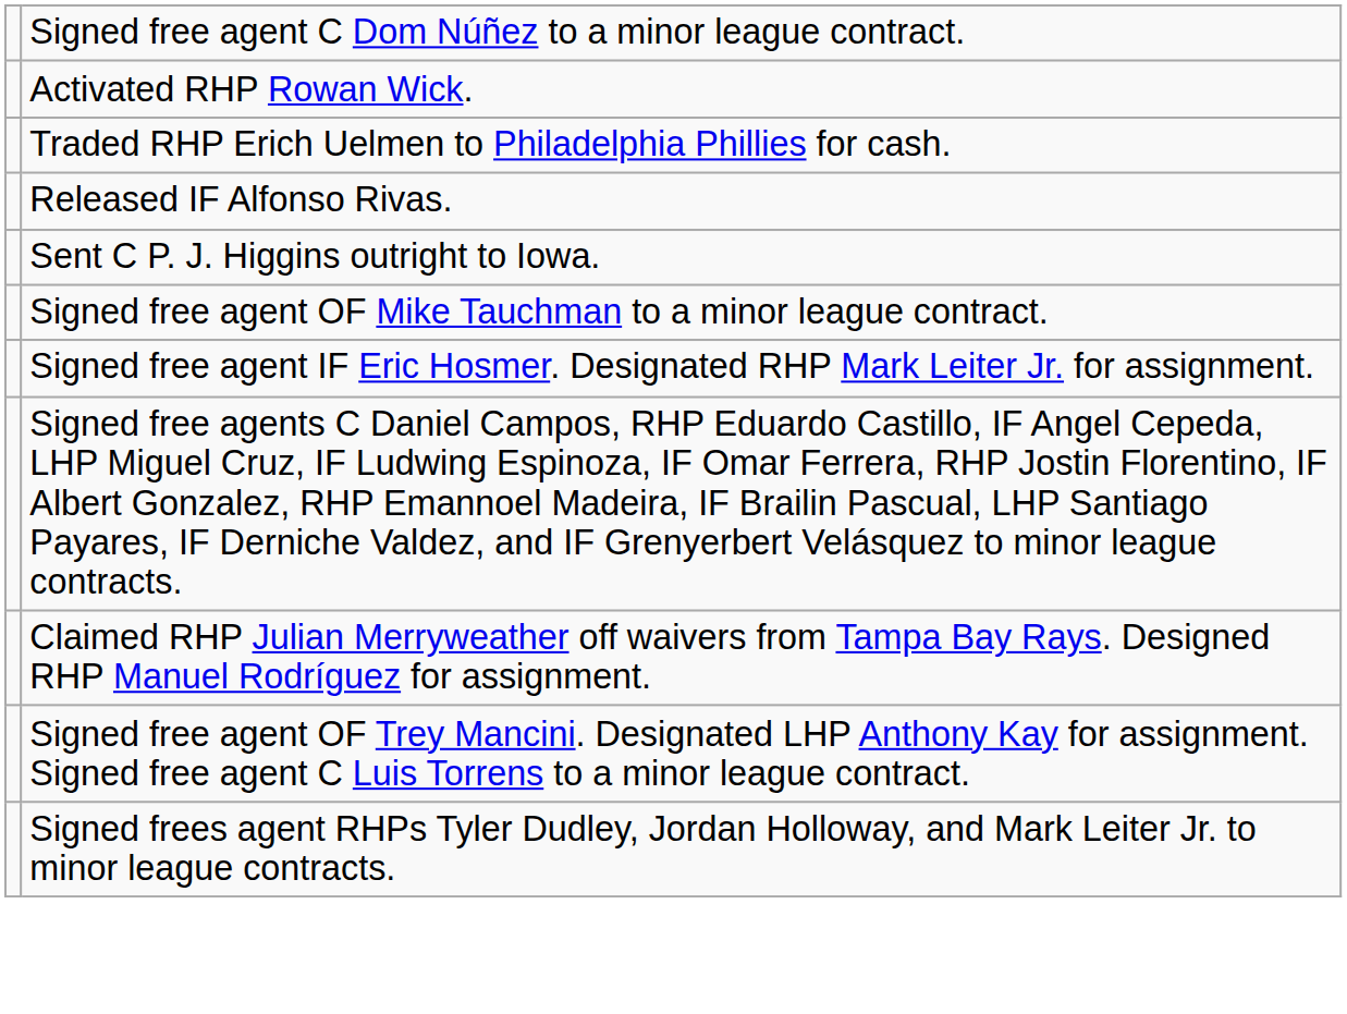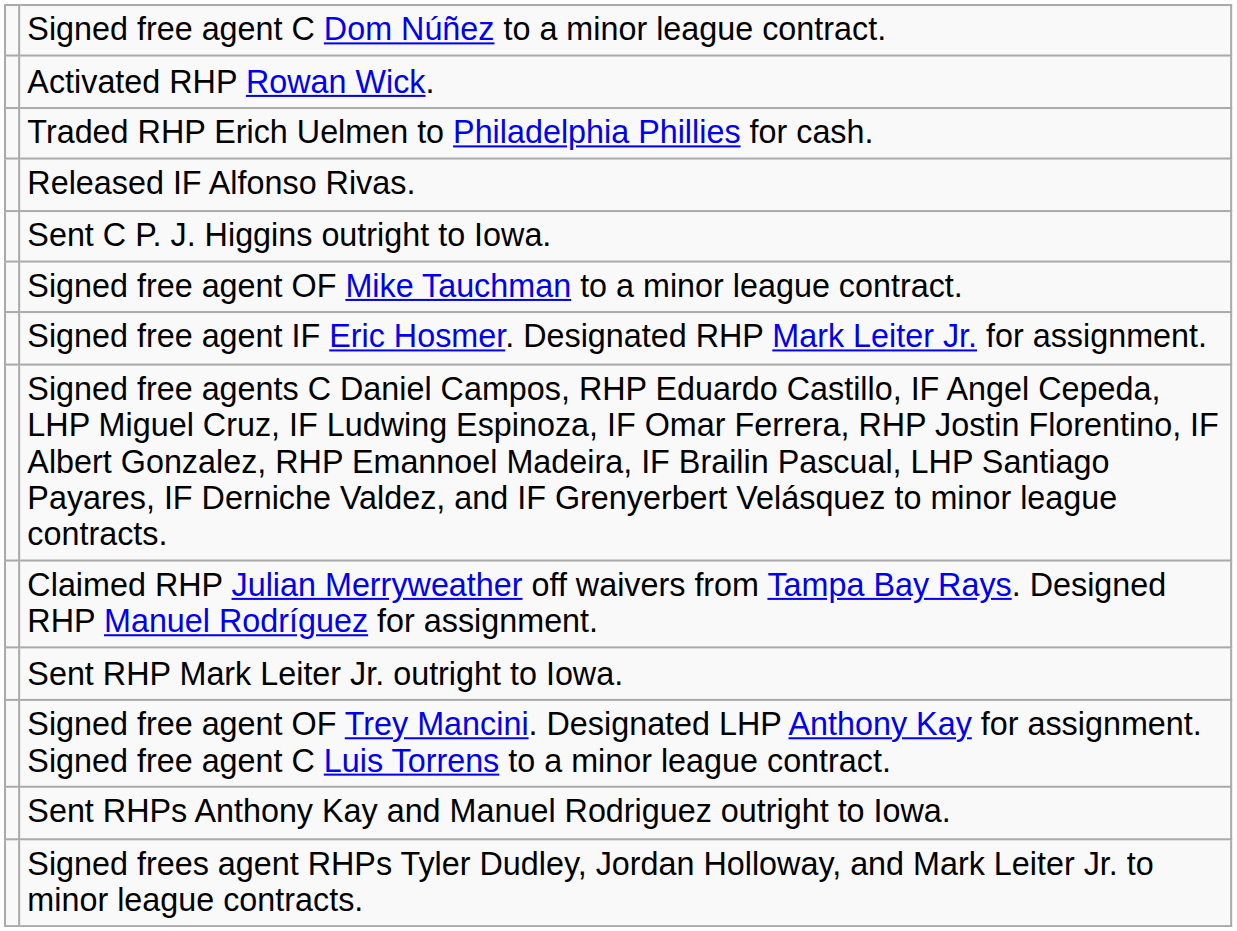+ row: Sent RHP Mark Leiter Jr. outright to Iowa.
+ row: Sent RHPs Anthony Kay and Manuel Rodriguez outright to Iowa.
